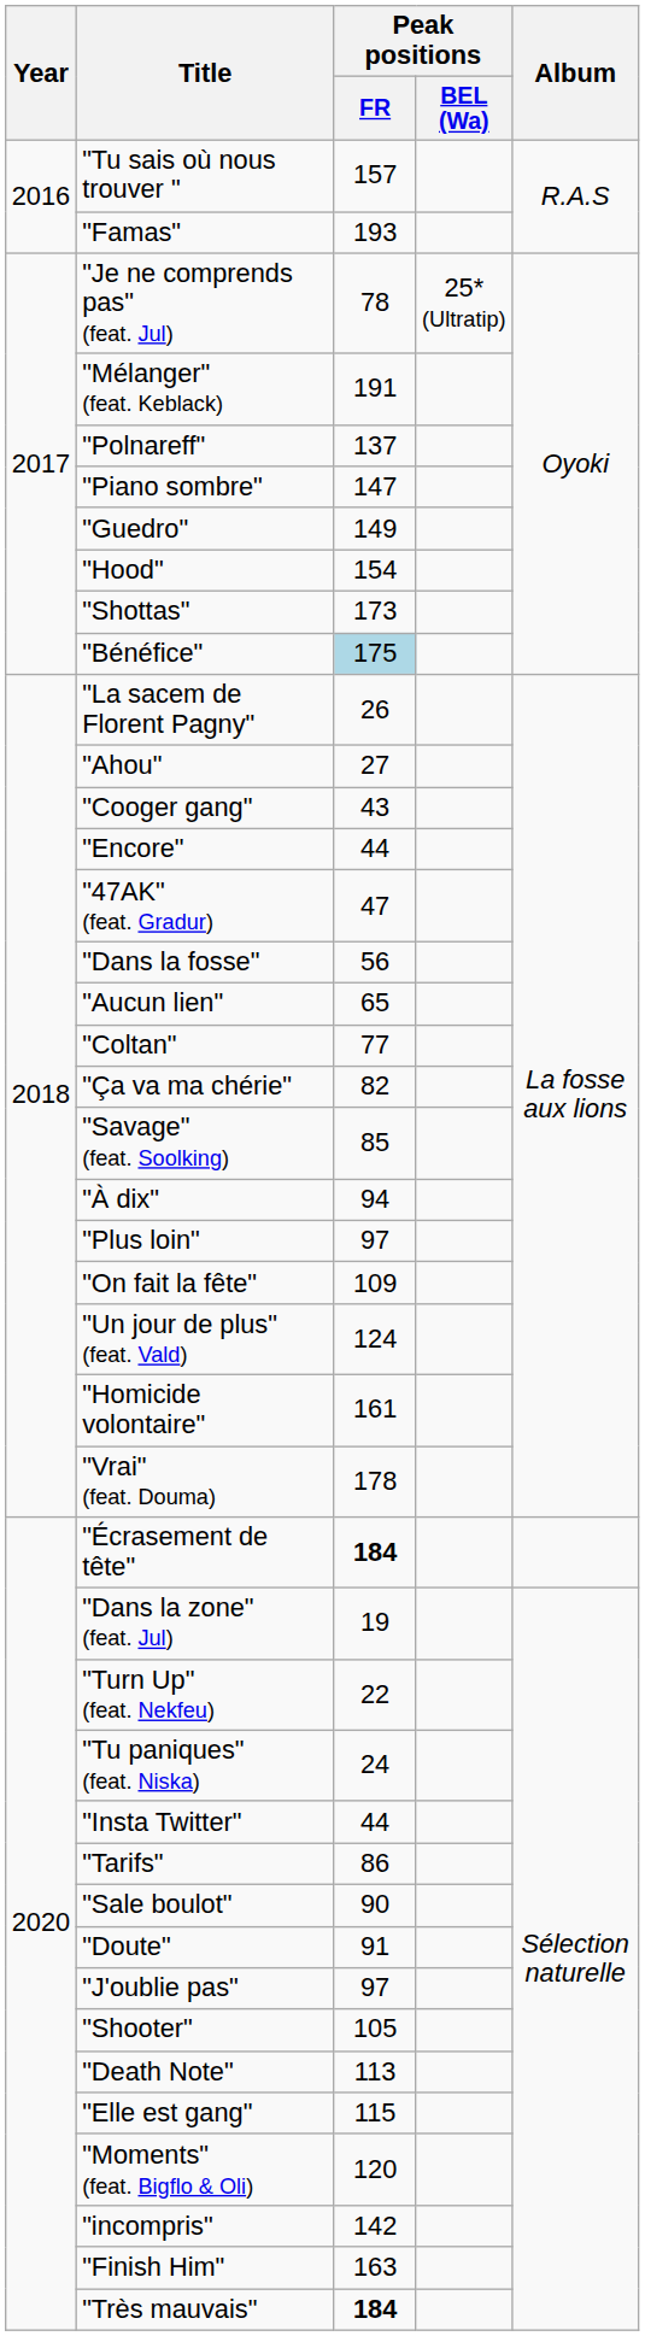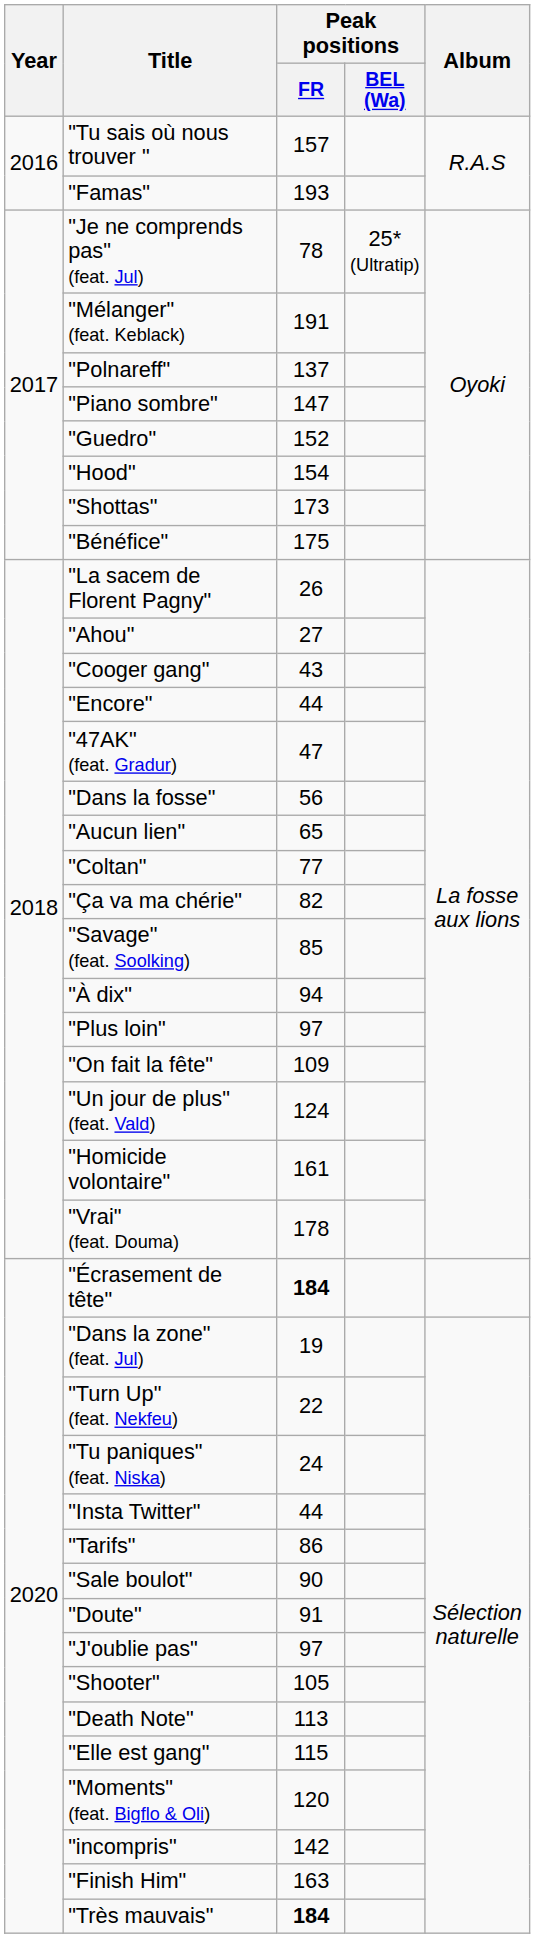"Guedro" | Peak positions / FR: 149 -> 152
"Bénéfice" | Peak positions / FR: lightblue background -> no background
